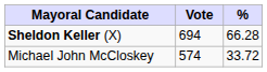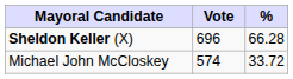Sheldon Keller (X) | Vote: 694 -> 696
